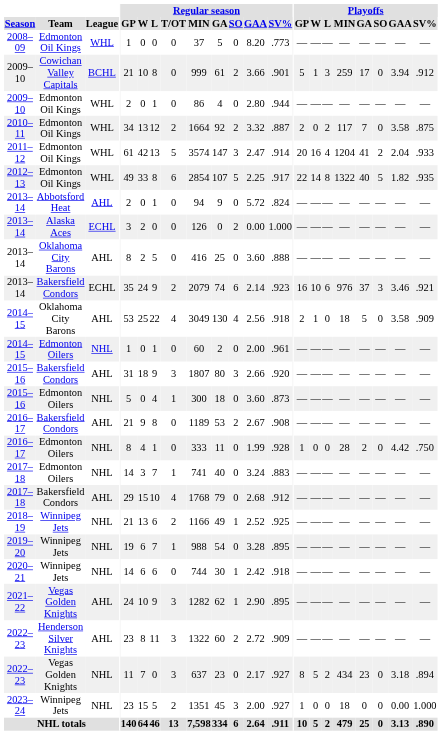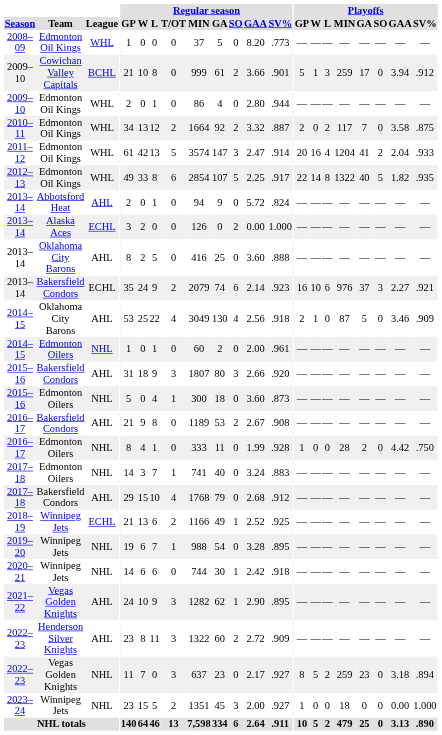2013–14 / Bakersfield Condors | Playoffs / GAA: 3.46 -> 2.27
2014–15 / Oklahoma City Barons | Playoffs / MIN: 18 -> 87
2014–15 / Oklahoma City Barons | Playoffs / GAA: 3.58 -> 3.46
2018–19 | League: NHL -> ECHL
2022–23 / Vegas Golden Knights | Playoffs / MIN: 434 -> 259
